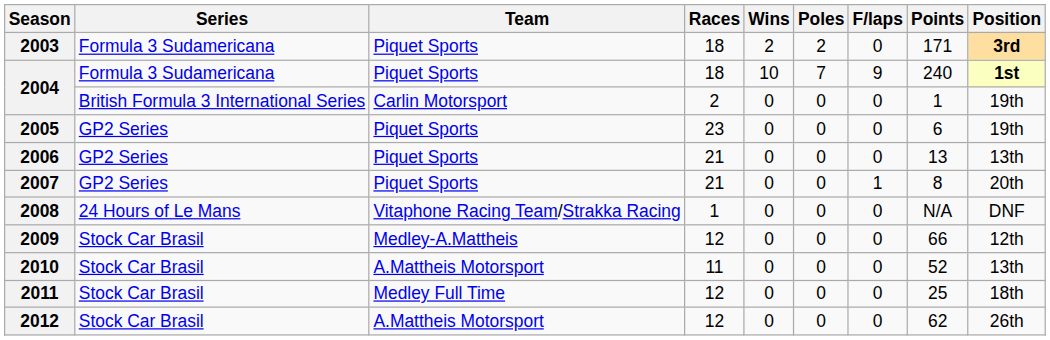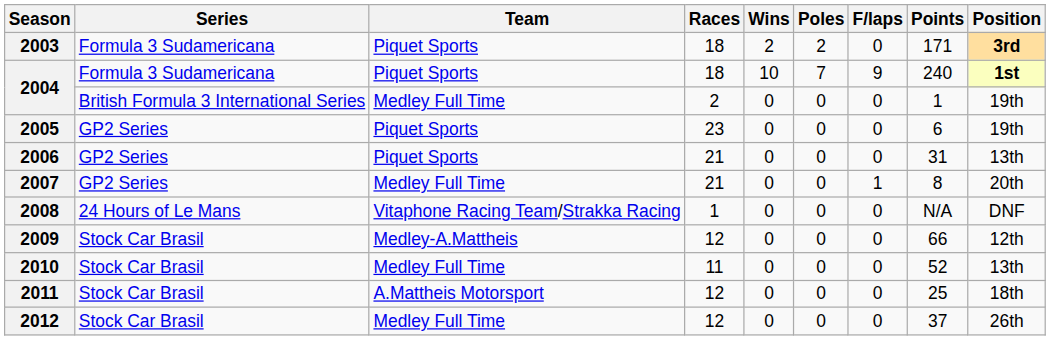2004 / 2 | Team: Carlin Motorsport -> Medley Full Time
2006 | Points: 13 -> 31
2007 | Team: Piquet Sports -> Medley Full Time
2010 | Team: A.Mattheis Motorsport -> Medley Full Time
2011 | Team: Medley Full Time -> A.Mattheis Motorsport
2012 | Team: A.Mattheis Motorsport -> Medley Full Time
2012 | Points: 62 -> 37
